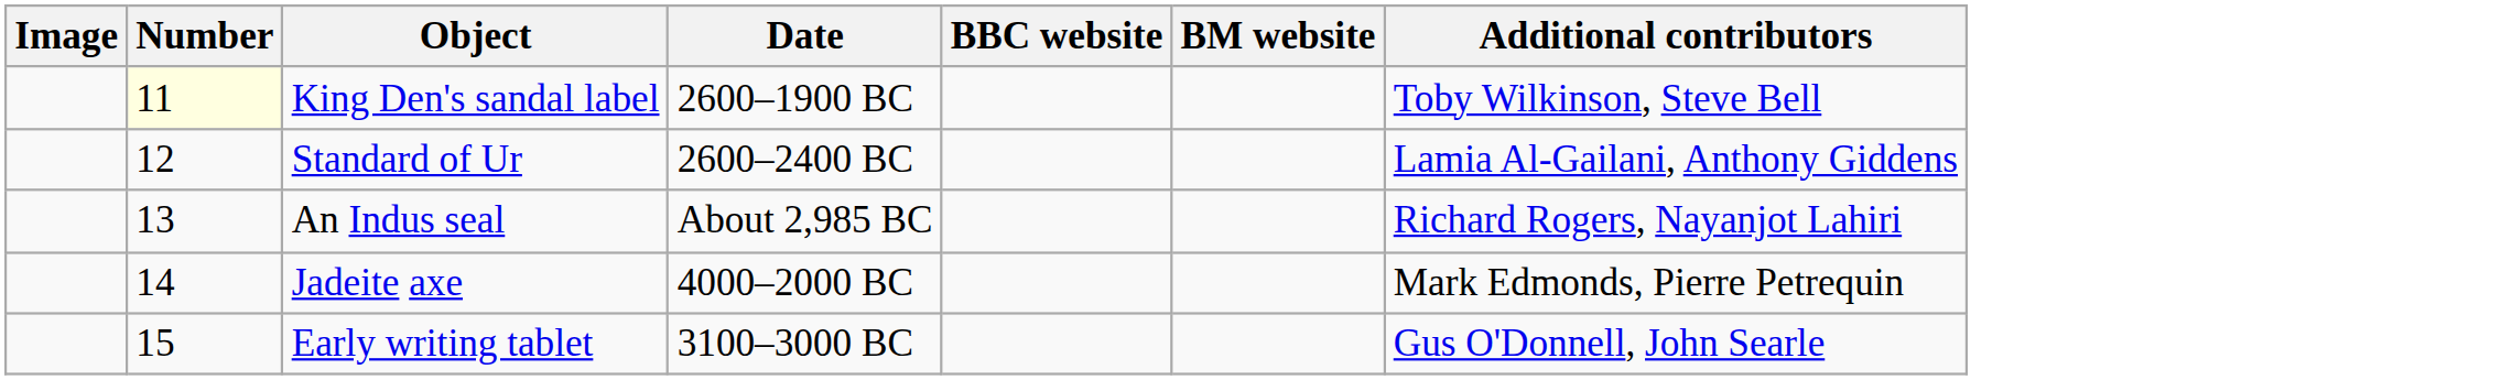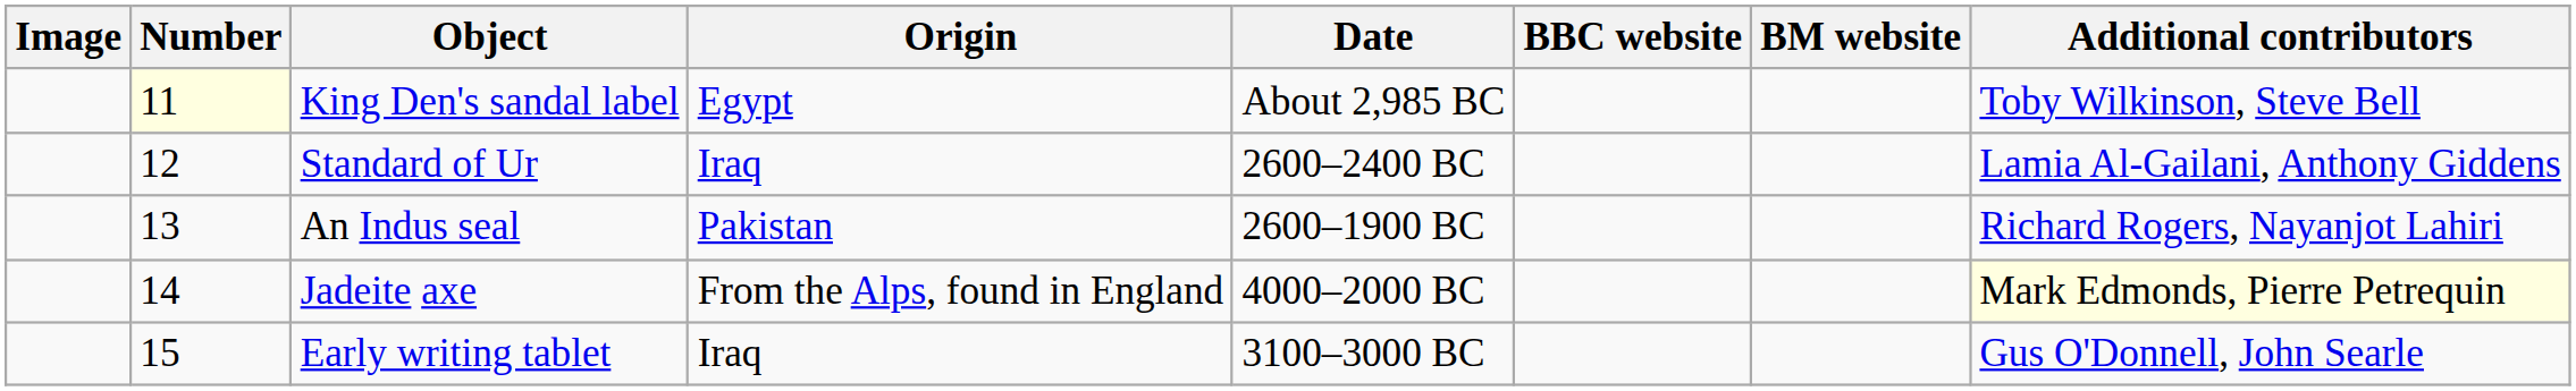+ column: Origin | Egypt | Iraq | Pakistan | From the Alps, found in England | Iraq
King Den's sandal label | Date: 2600–1900 BC -> About 2,985 BC
An Indus seal | Date: About 2,985 BC -> 2600–1900 BC
Jadeite axe | Additional contributors: no background -> lightyellow background
